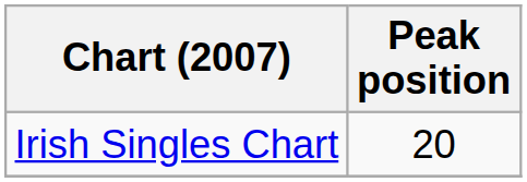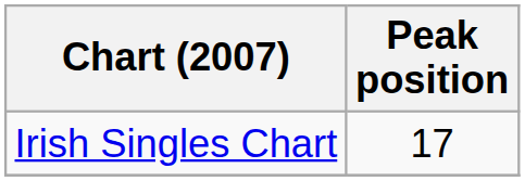Irish Singles Chart | Peak position: 20 -> 17
